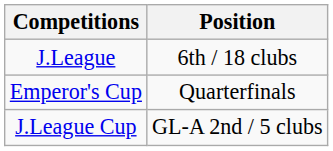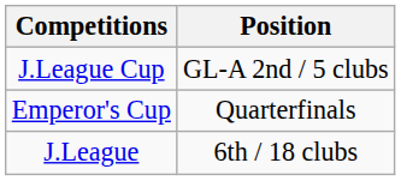rows swapped: J.League <-> J.League Cup
